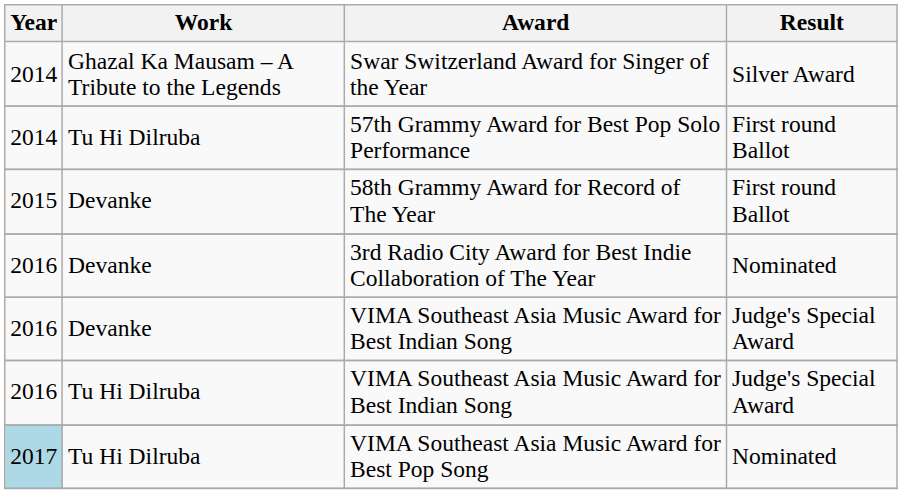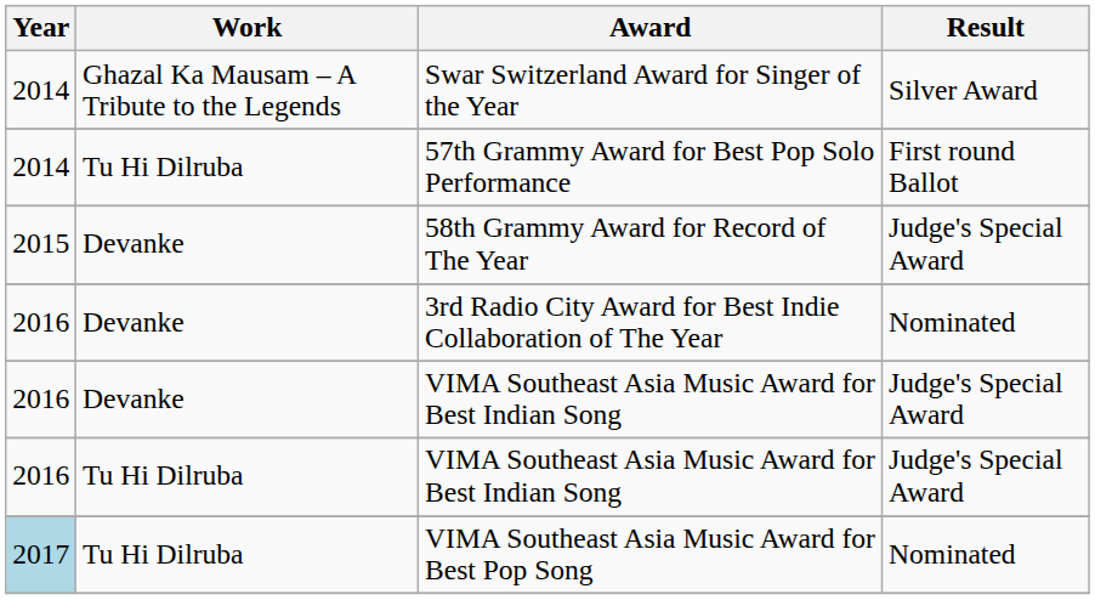58th Grammy Award for Record of The Year | Result: First round Ballot -> Judge's Special Award
